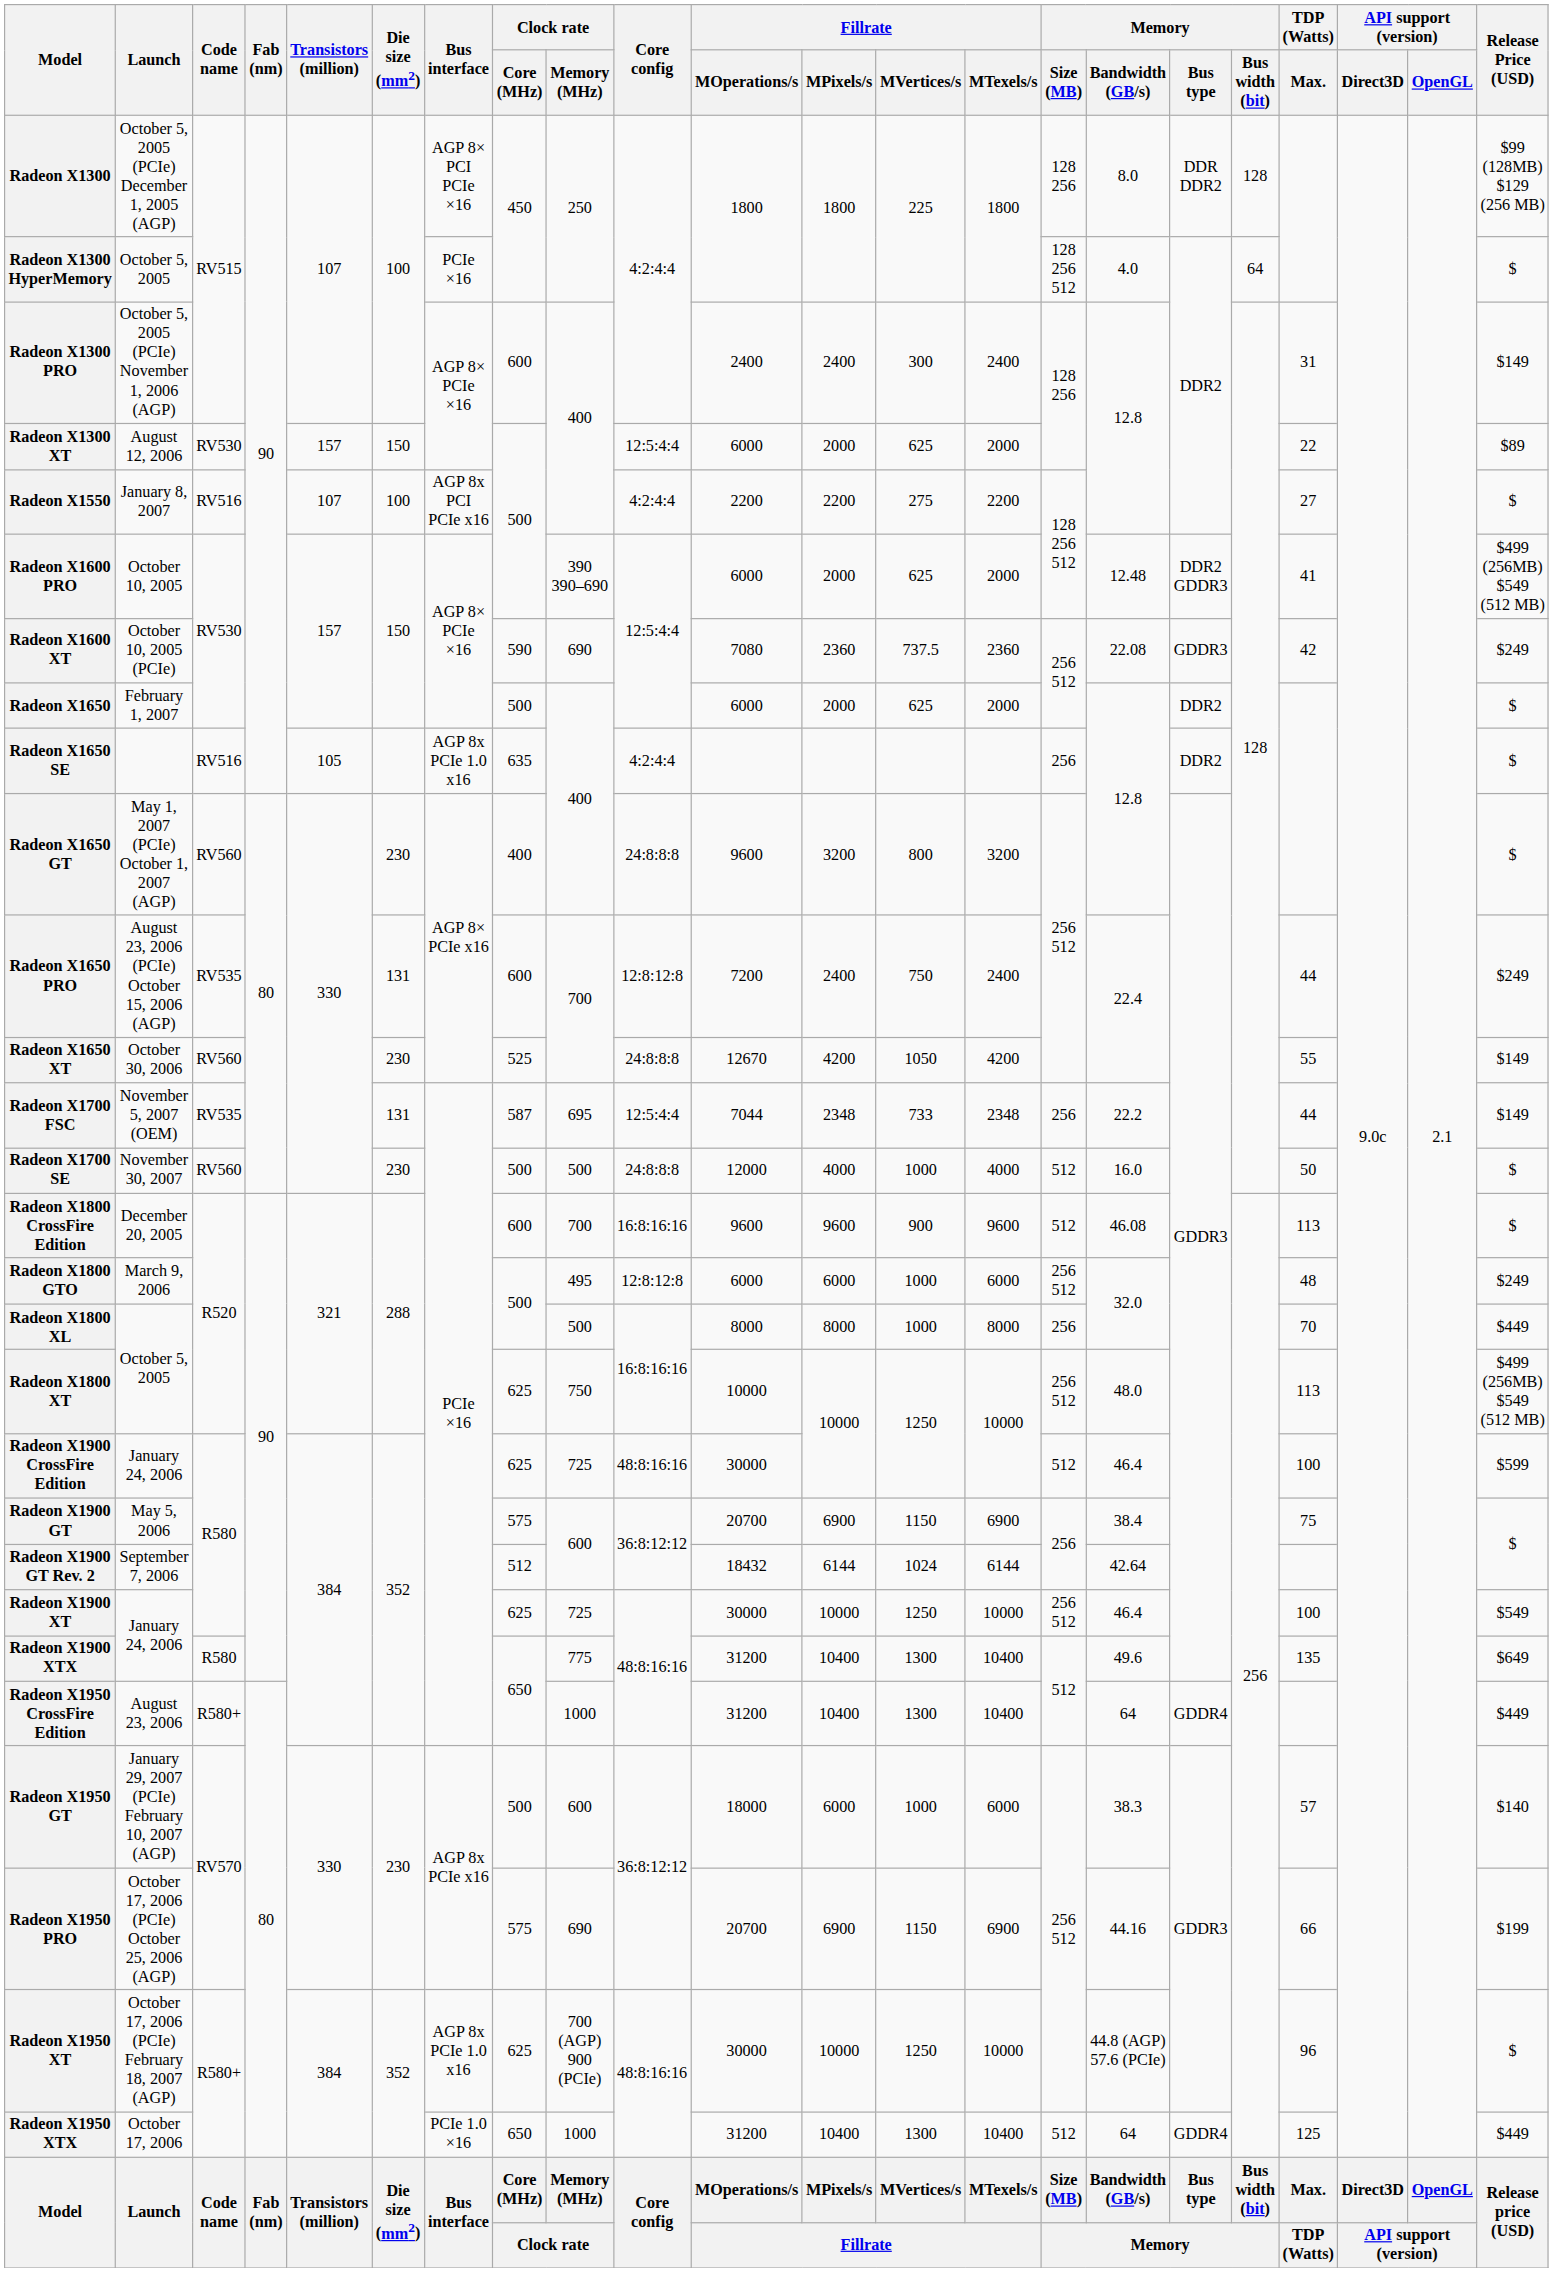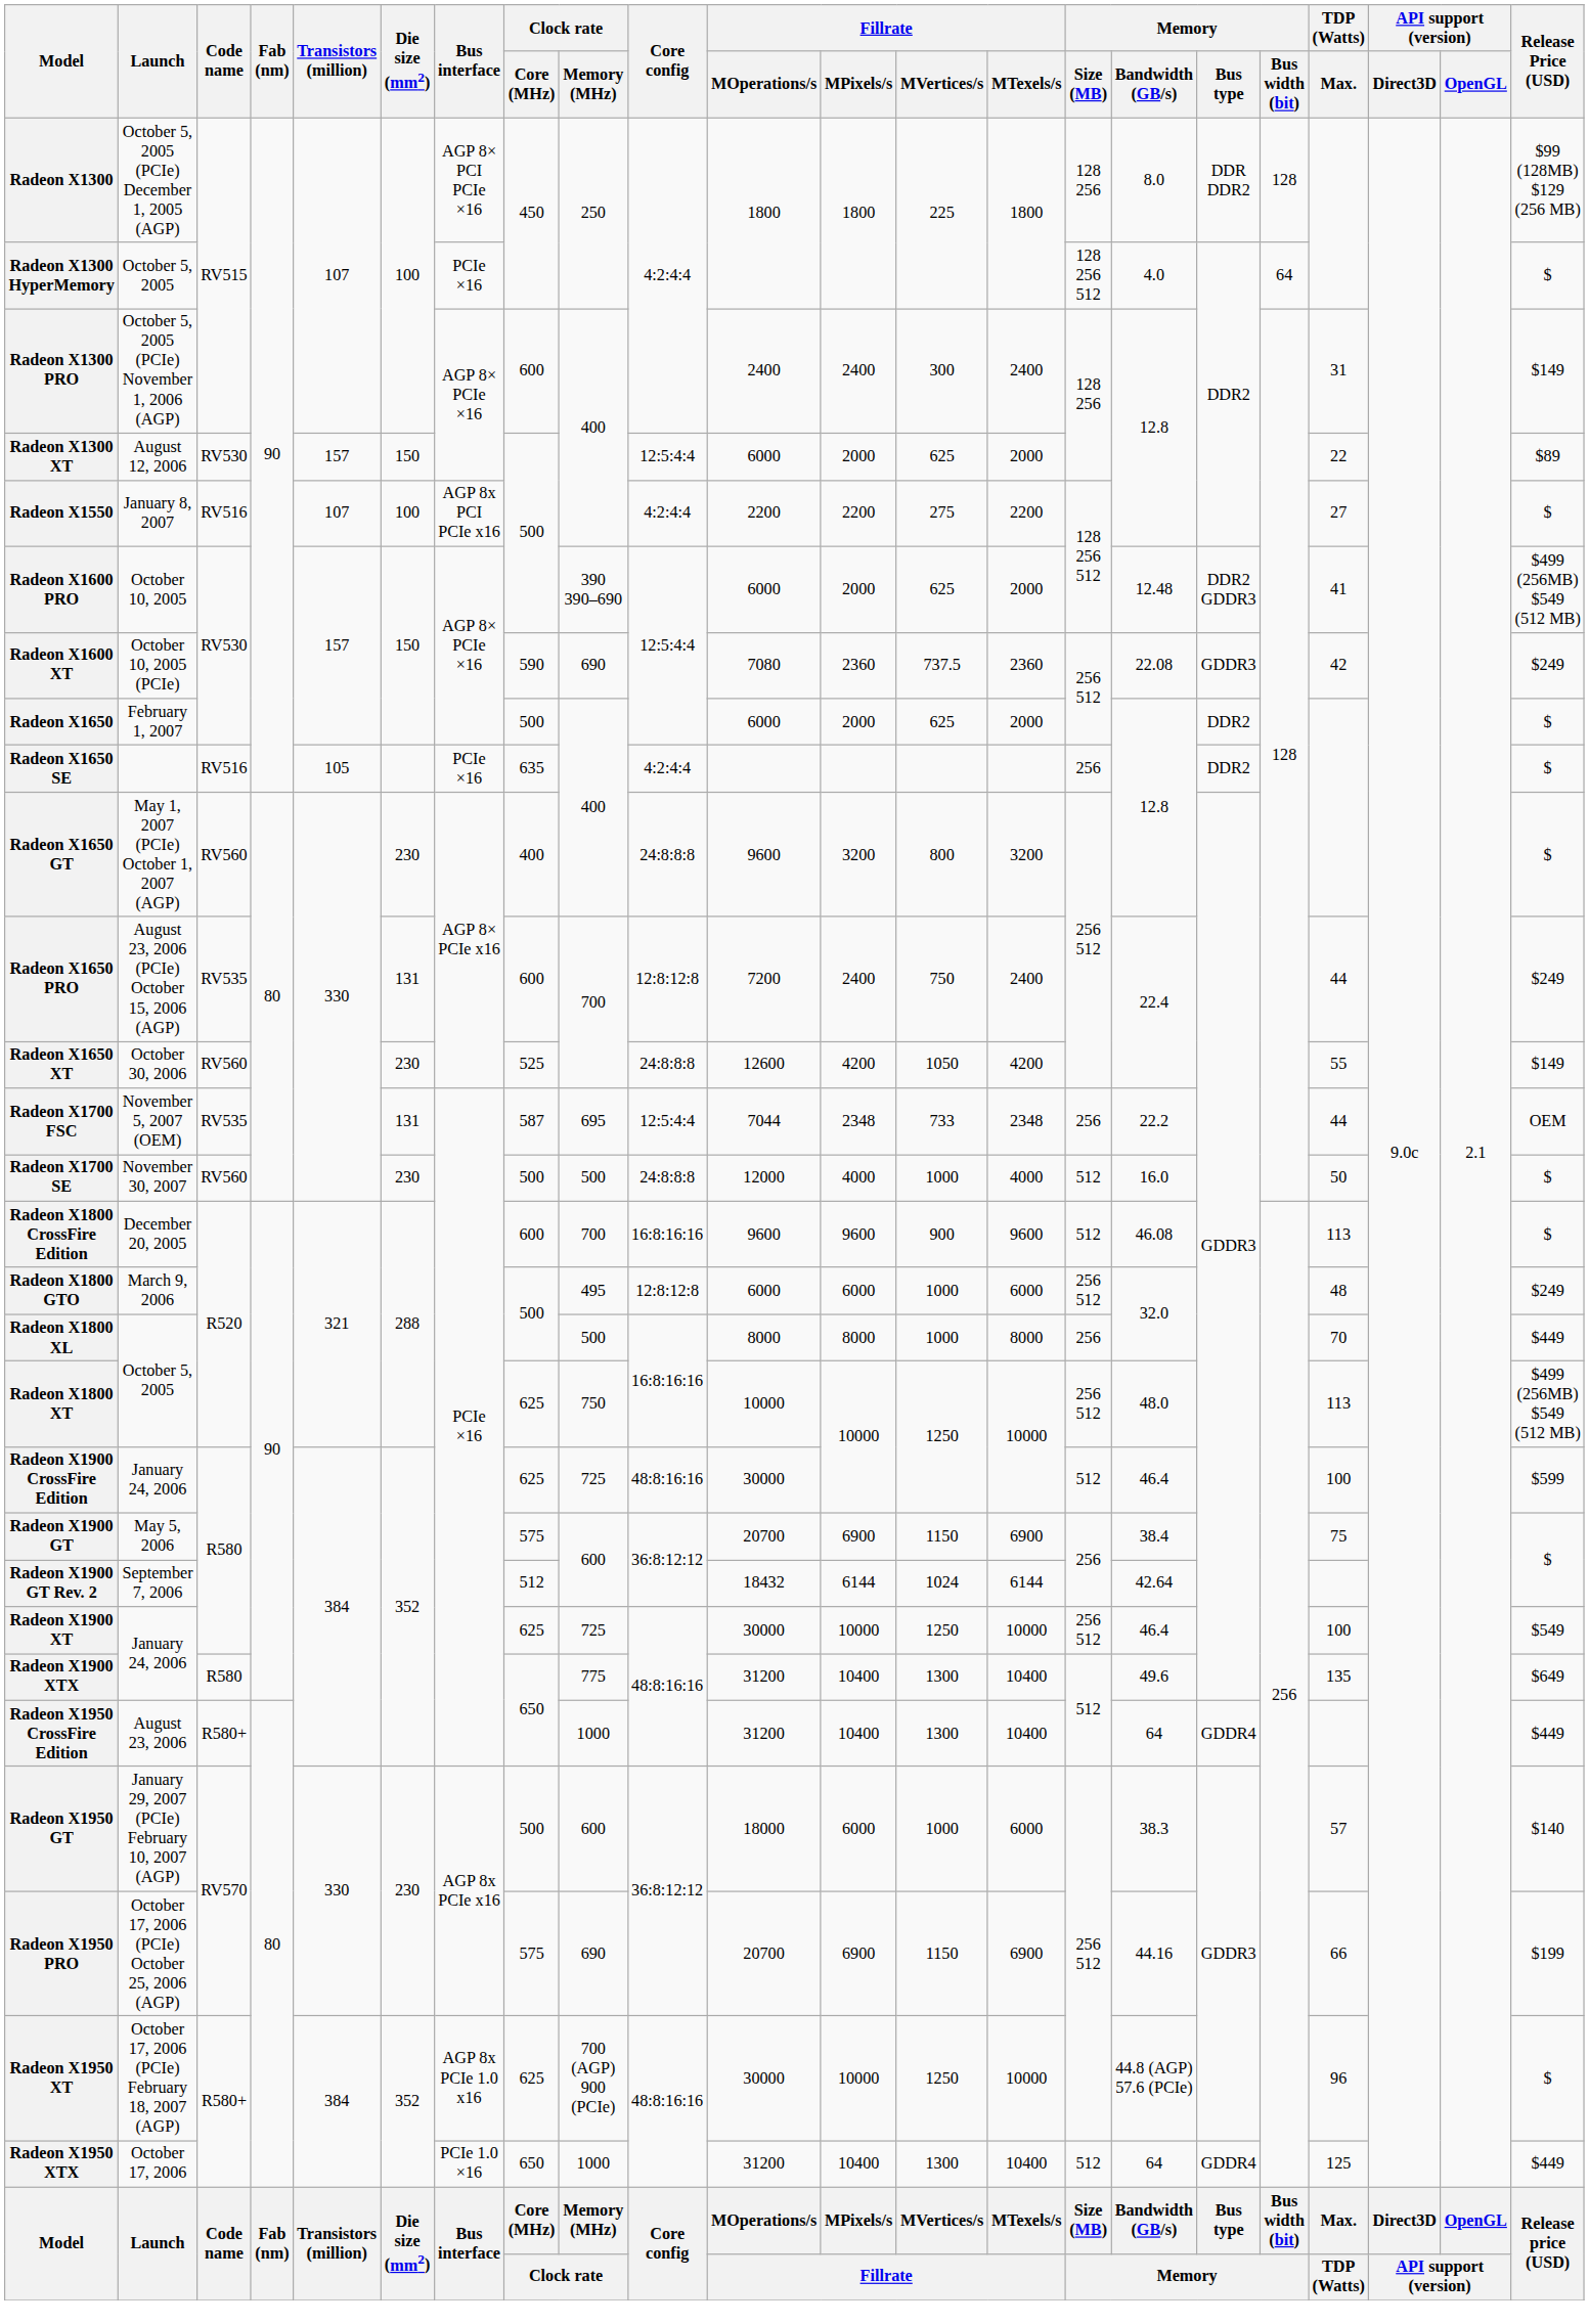Radeon X1650 SE | Bus interface: AGP 8x PCIe 1.0 x16 -> PCIe ×16
Radeon X1650 XT | Fillrate / MOperations/s: 12670 -> 12600
Radeon X1700 FSC | Release Price (USD): $149 -> OEM
